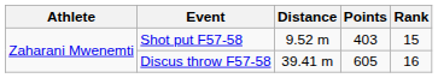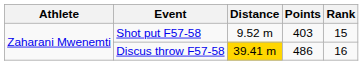Discus throw F57-58 | Distance: no background -> gold background
Discus throw F57-58 | Points: 605 -> 486
